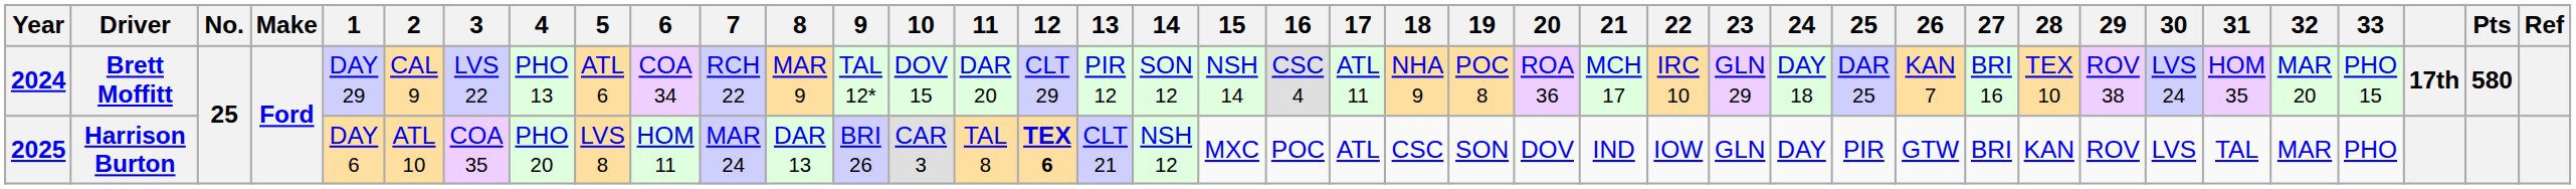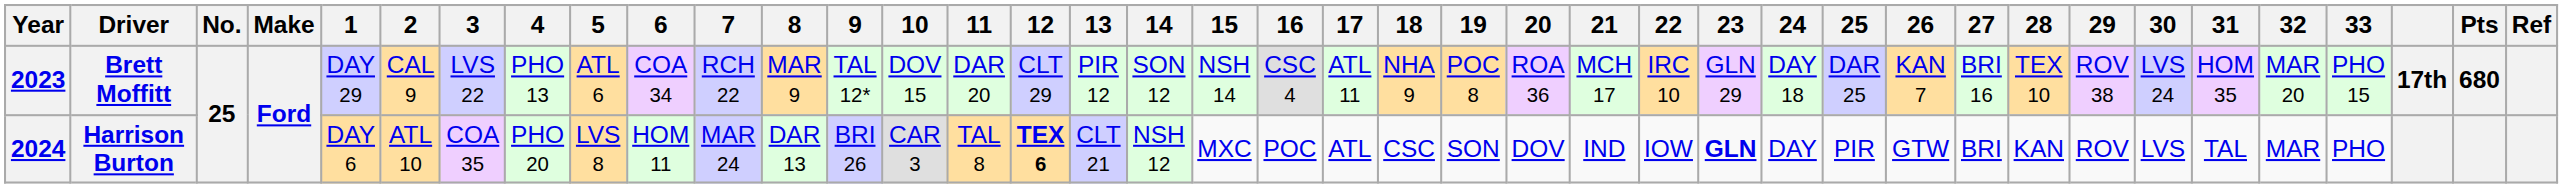Brett Moffitt | Year: 2024 -> 2023
Brett Moffitt | Pts: 580 -> 680
Harrison Burton | Year: 2025 -> 2024
Harrison Burton | 23: normal -> bold
